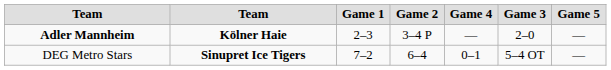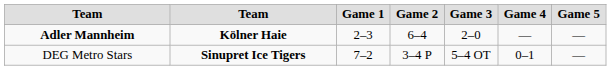columns swapped: Game 3 <-> Game 4
Adler Mannheim | Game 2: 3–4 P -> 6–4
DEG Metro Stars | Game 2: 6–4 -> 3–4 P
